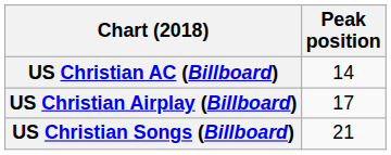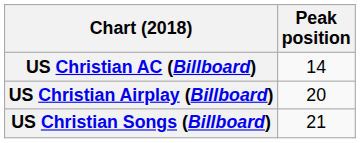US Christian Airplay (Billboard) | Peak position: 17 -> 20
